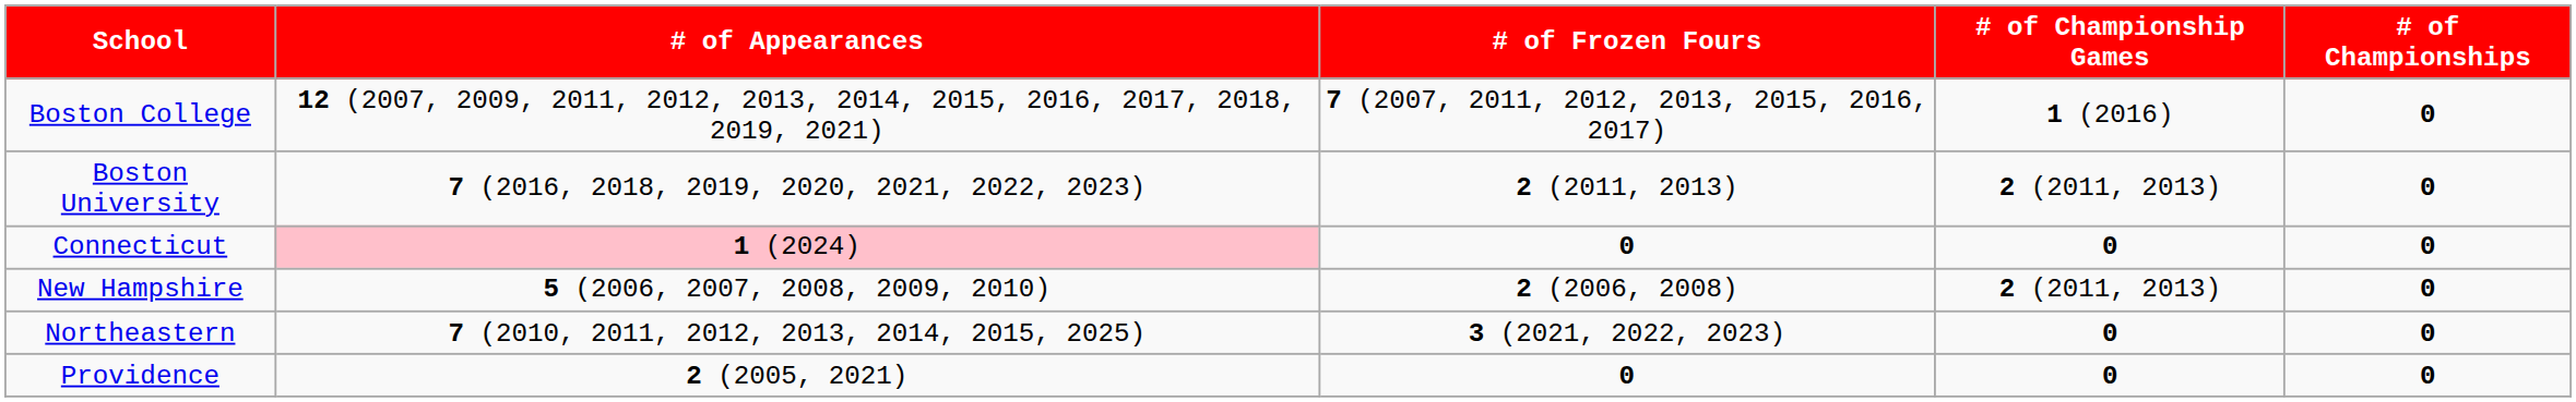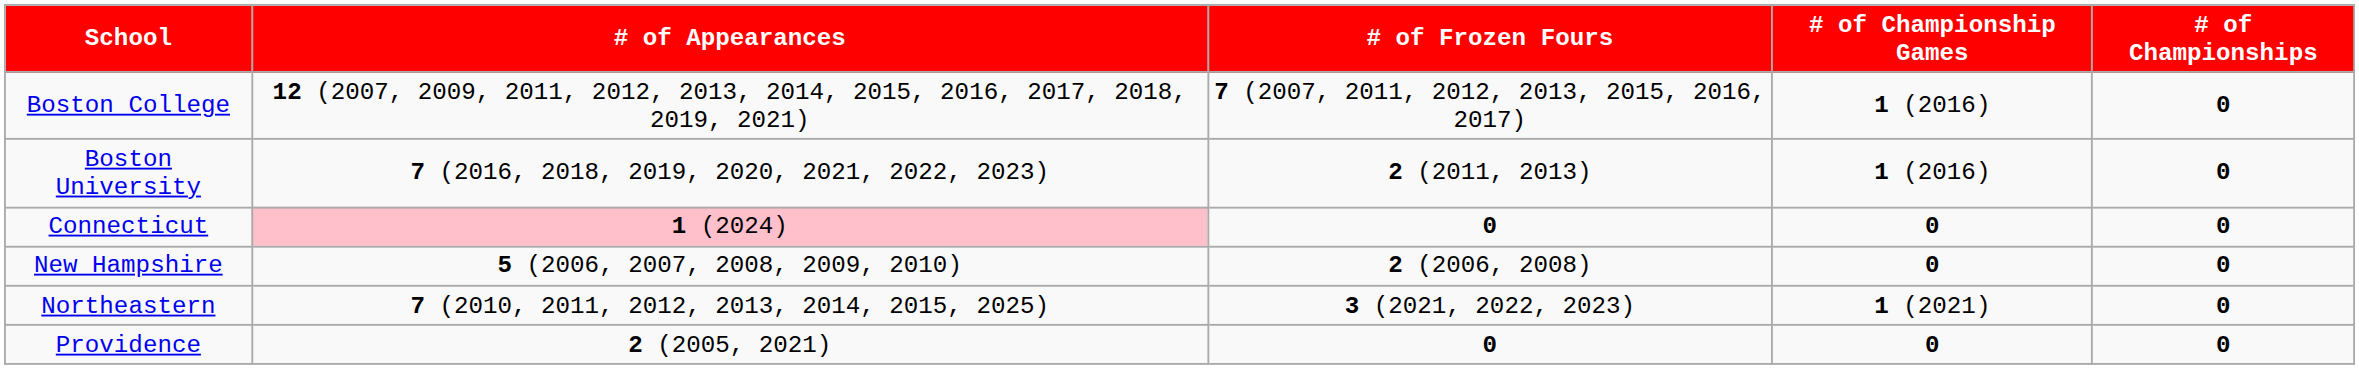Boston University | # of Championship Games: 2 (2011, 2013) -> 1 (2016)
New Hampshire | # of Championship Games: 2 (2011, 2013) -> 0
Northeastern | # of Championship Games: 0 -> 1 (2021)
